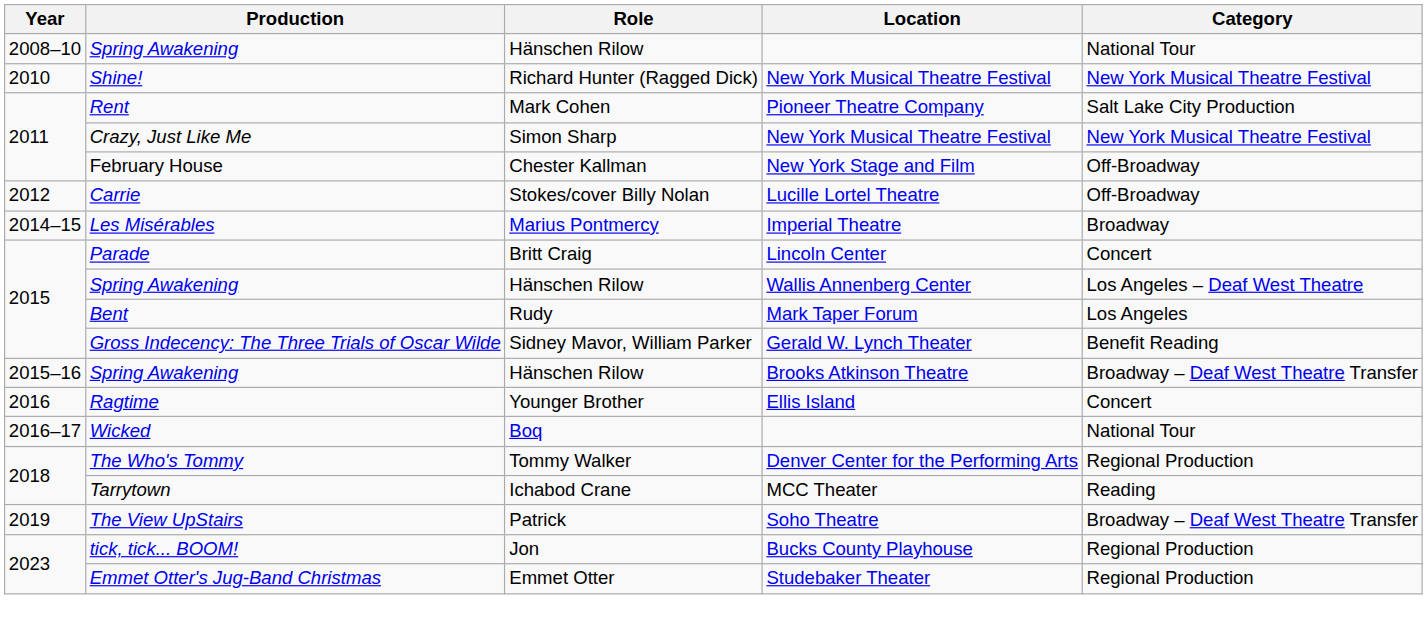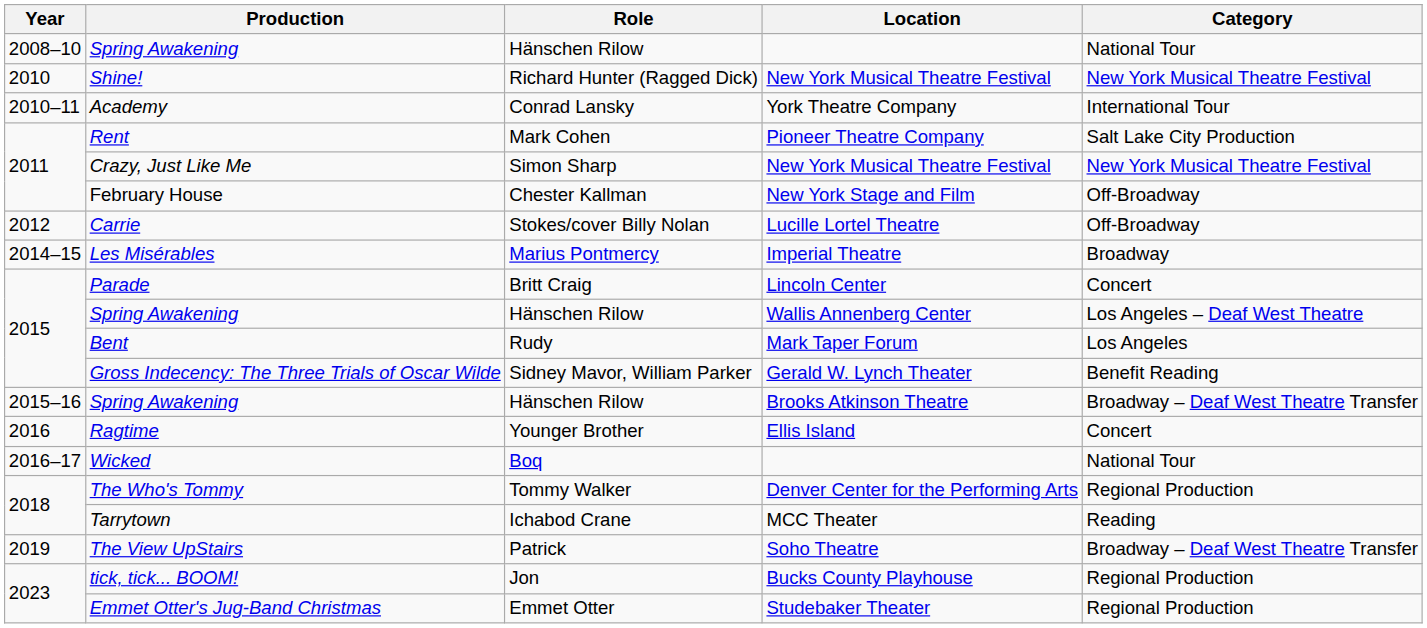+ row: 2010–11 | Academy | Conrad Lansky | York Theatre Company | International Tour
